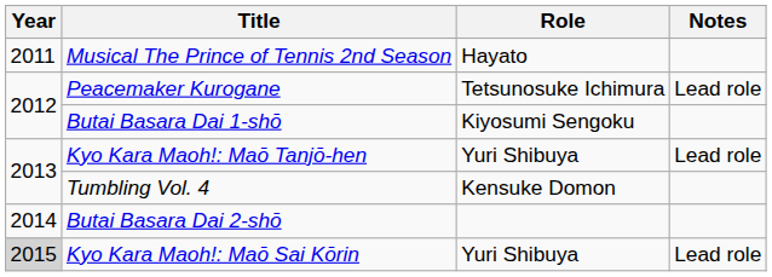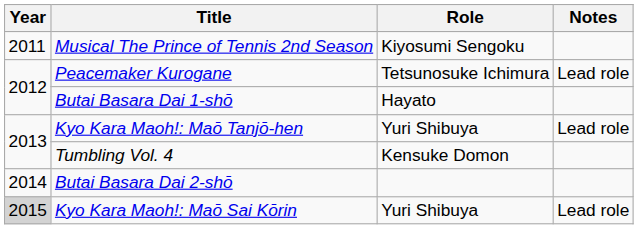Musical The Prince of Tennis 2nd Season | Role: Hayato -> Kiyosumi Sengoku
Butai Basara Dai 1-shō | Role: Kiyosumi Sengoku -> Hayato
